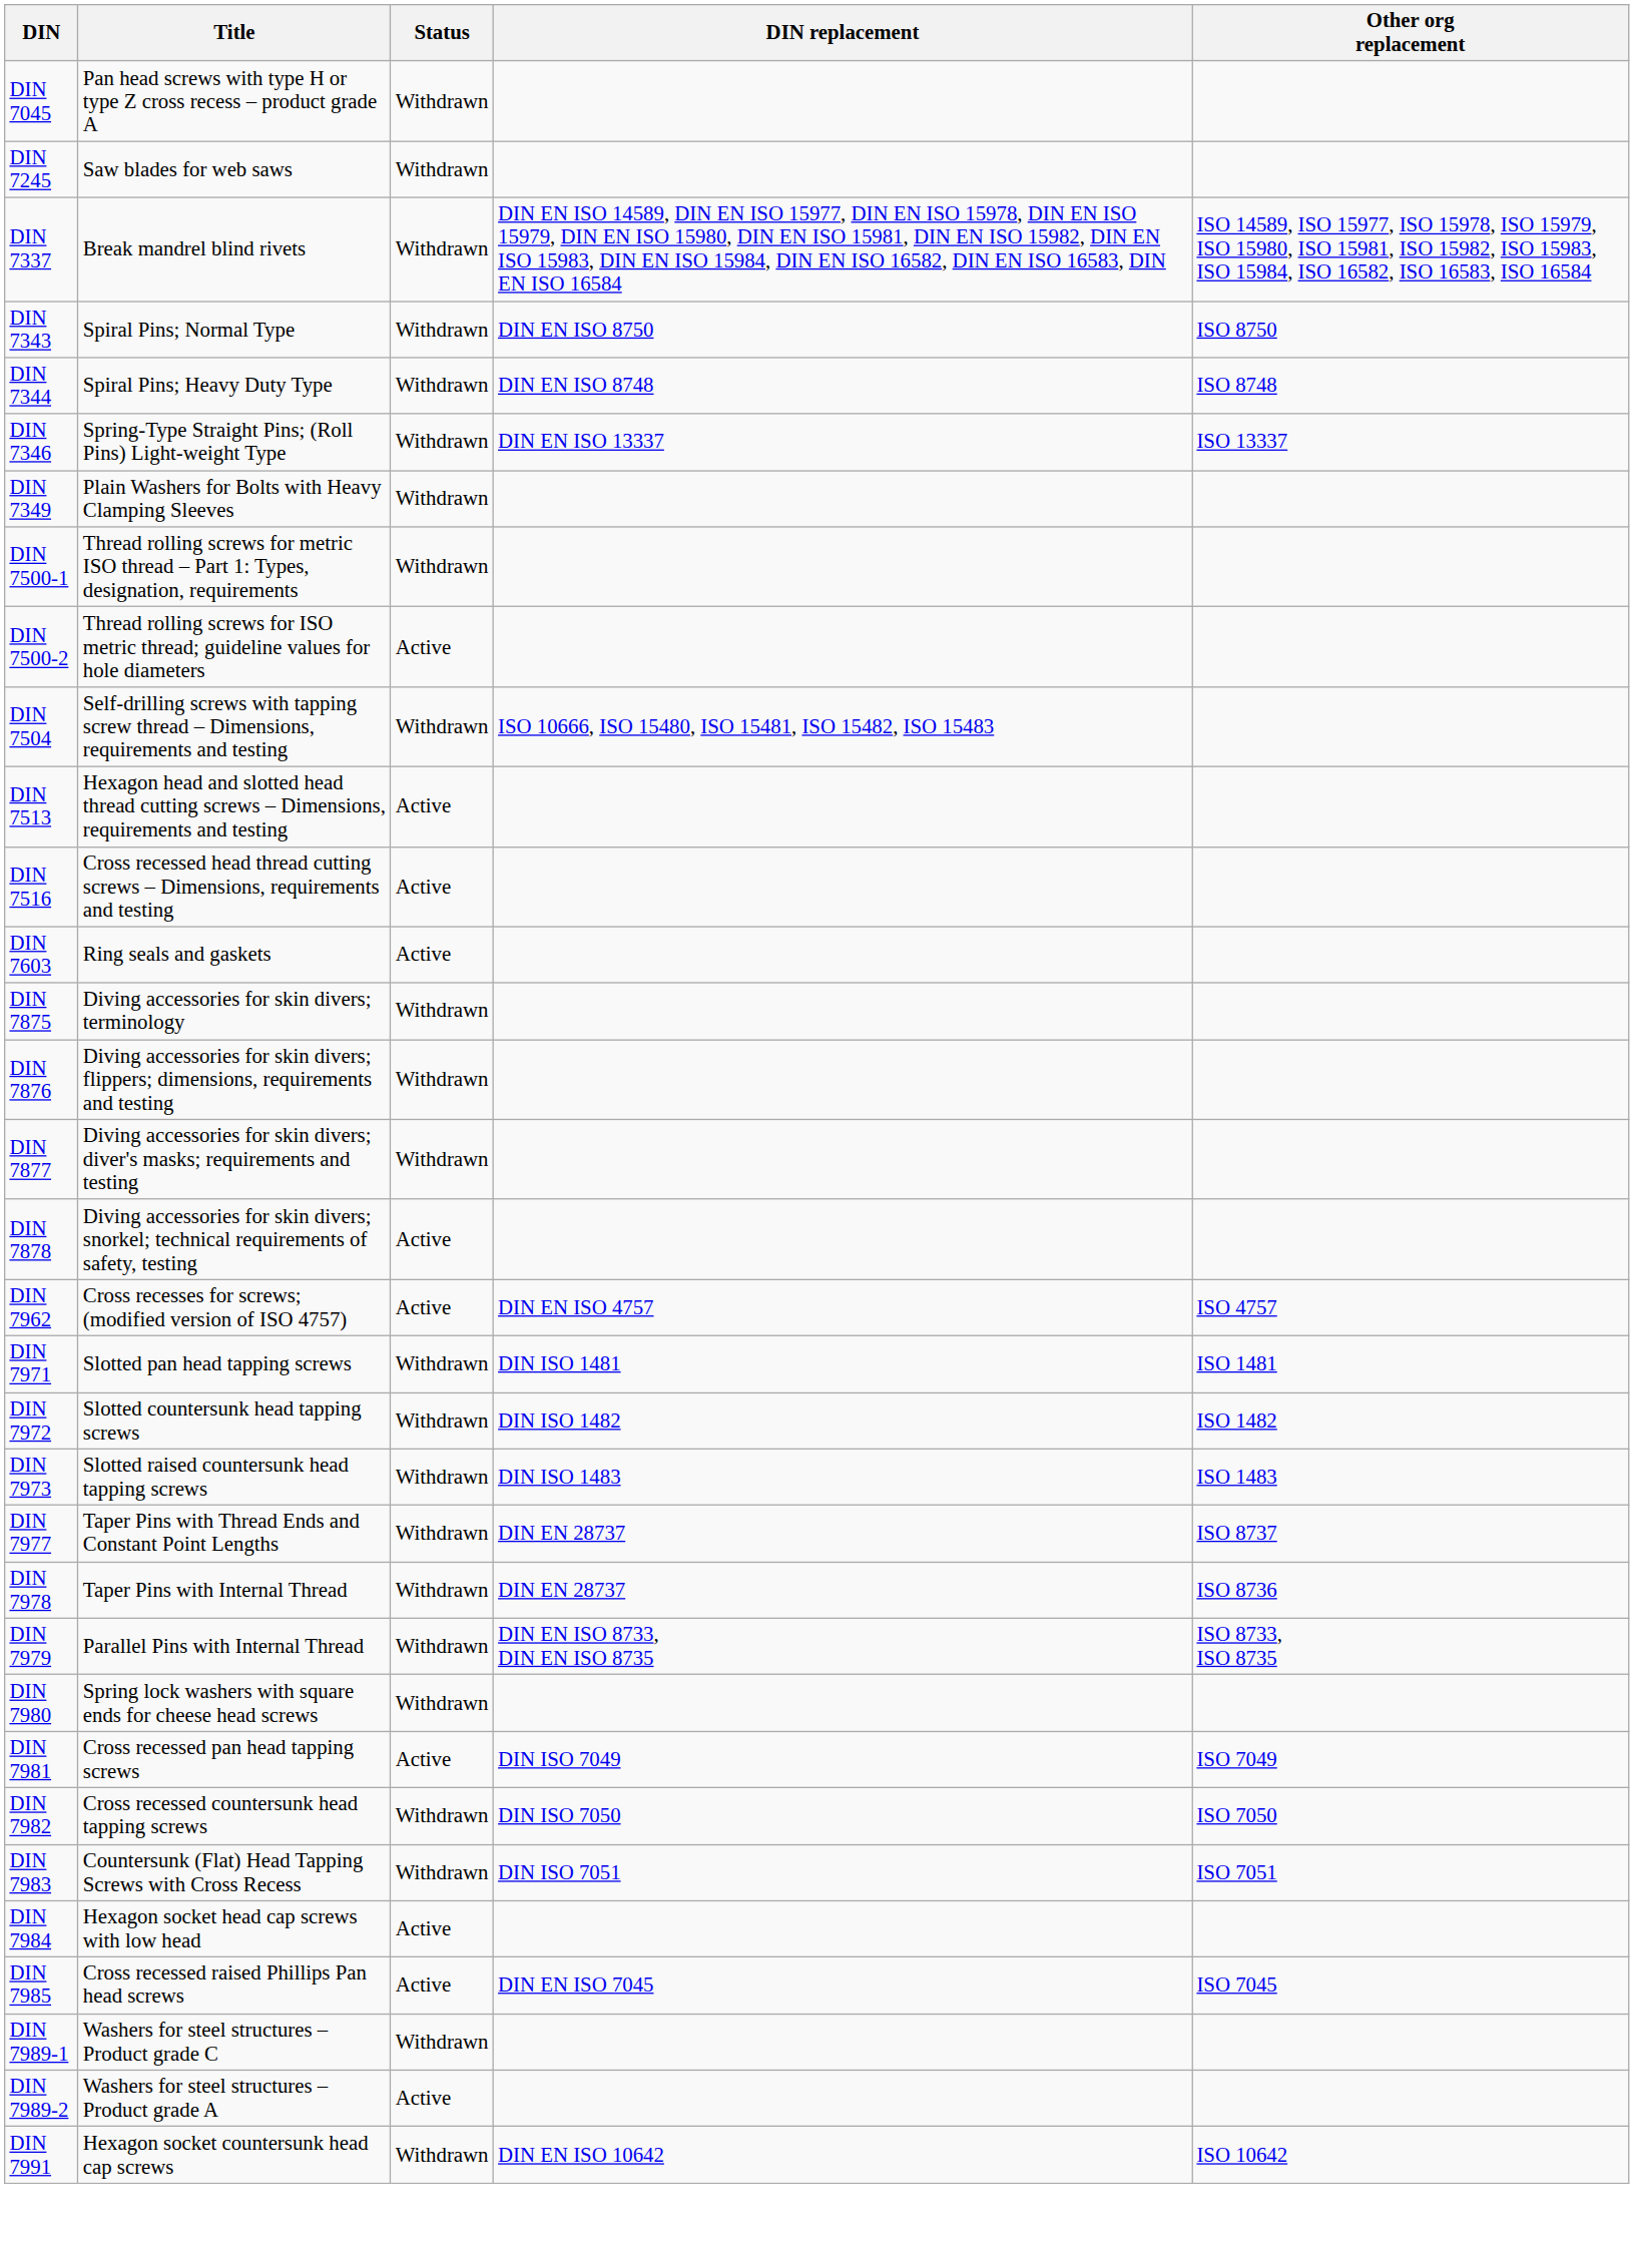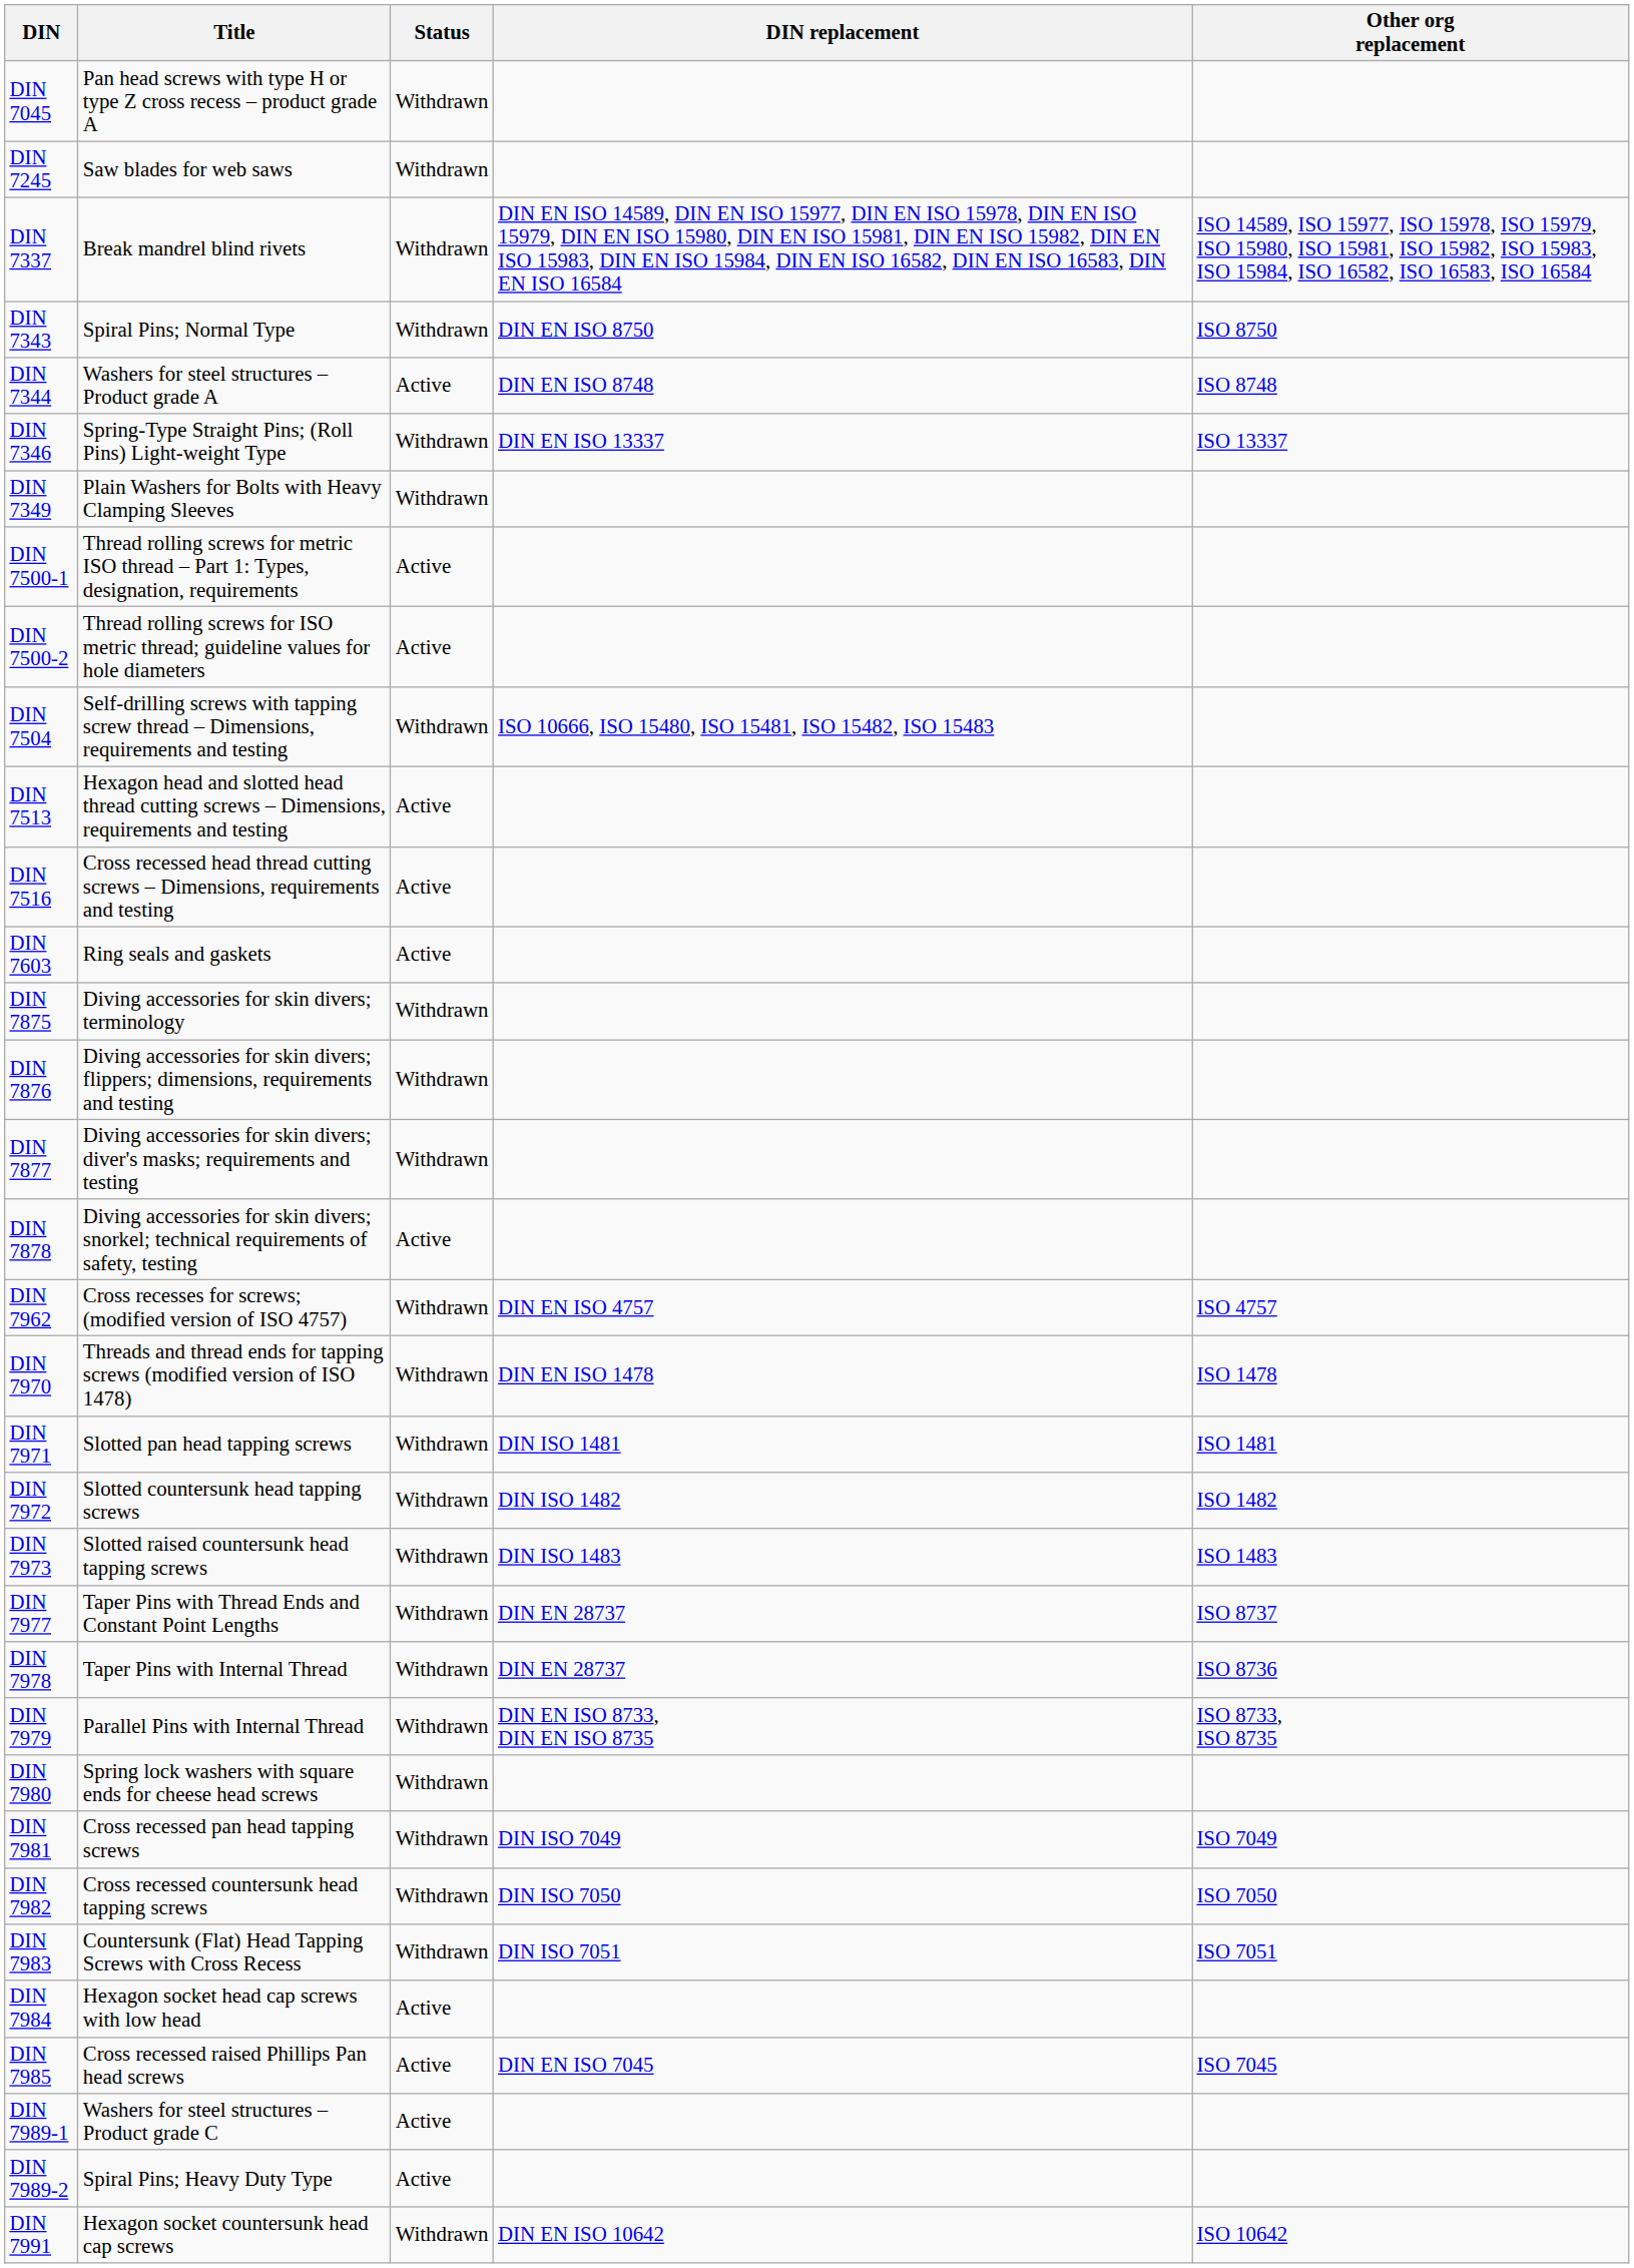DIN 7344 | Title: Spiral Pins; Heavy Duty Type -> Washers for steel structures – Product grade A
DIN 7344 | Status: Withdrawn -> Active
DIN 7500-1 | Status: Withdrawn -> Active
DIN 7962 | Status: Active -> Withdrawn
+ row: DIN 7970 | Threads and thread ends for tapping screws (modified version of ISO 1478) | Withdrawn | DIN EN ISO 1478 | ISO 1478
DIN 7981 | Status: Active -> Withdrawn
DIN 7989-1 | Status: Withdrawn -> Active
DIN 7989-2 | Title: Washers for steel structures – Product grade A -> Spiral Pins; Heavy Duty Type
